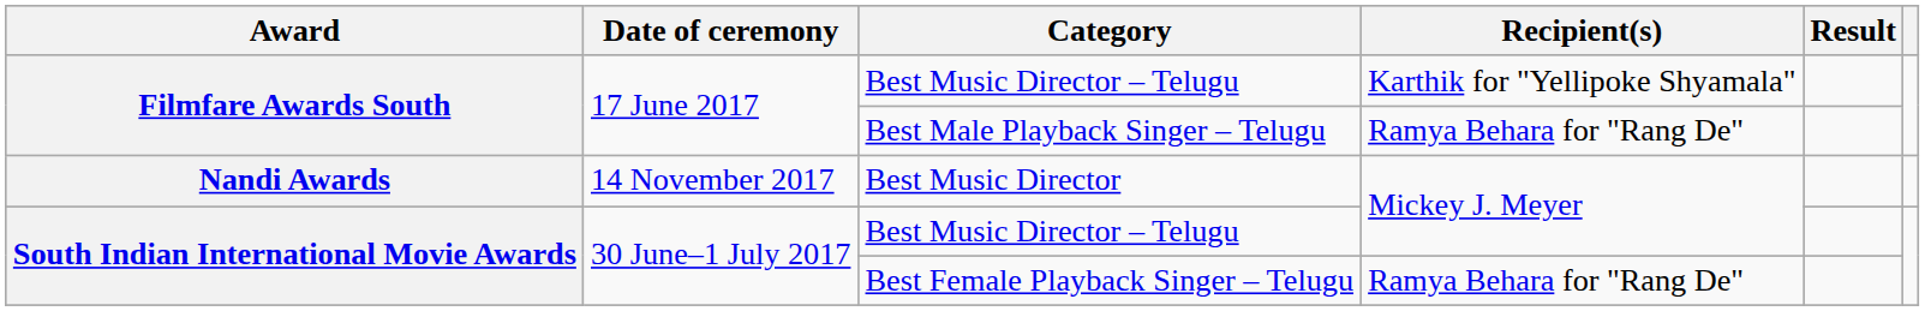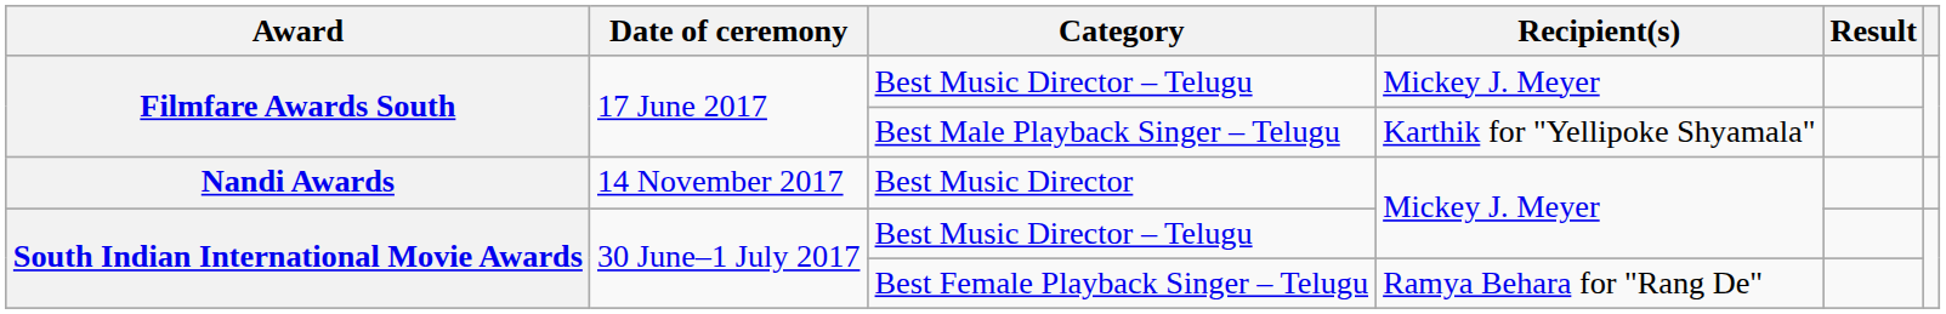Filmfare Awards South / Best Music Director – Telugu | Recipient(s): Karthik for "Yellipoke Shyamala" -> Mickey J. Meyer
Best Male Playback Singer – Telugu | Recipient(s): Ramya Behara for "Rang De" -> Karthik for "Yellipoke Shyamala"
